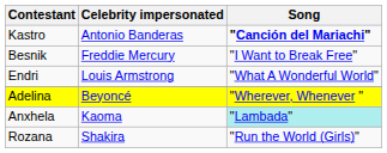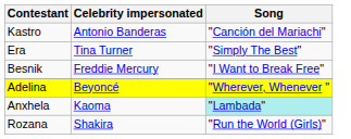Kastro | Song: bold -> normal
+ row: Era | Tina Turner | "Simply The Best"
- row: Endri | Louis Armstrong | "What A Wonderful World"
